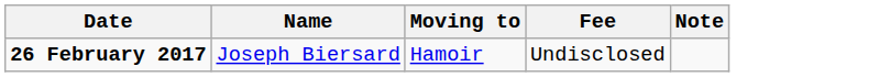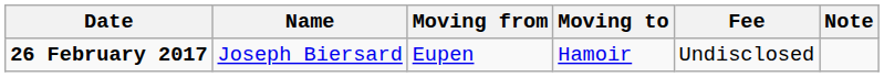+ column: Moving from | Eupen
